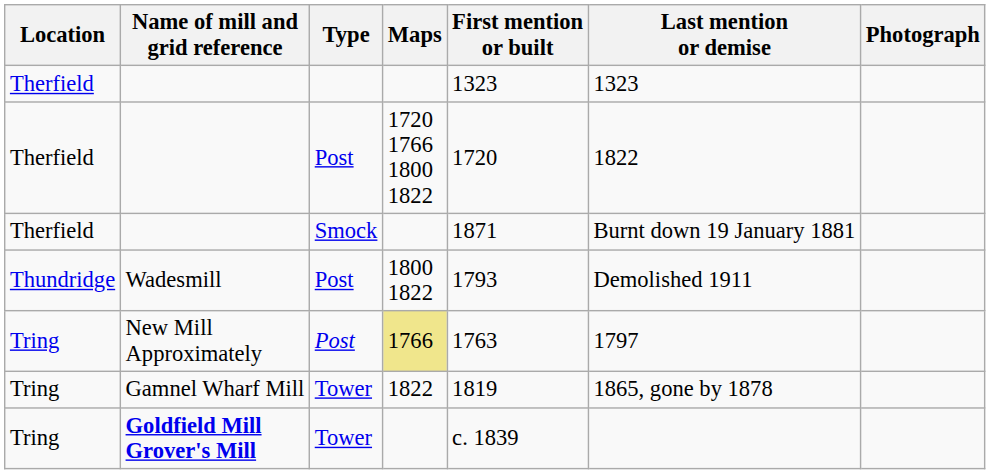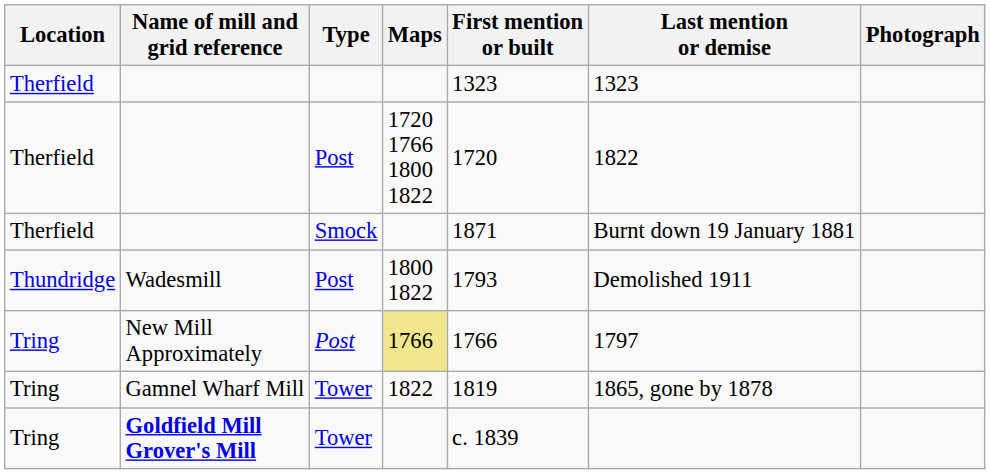New Mill Approximately | First mention or built: 1763 -> 1766
